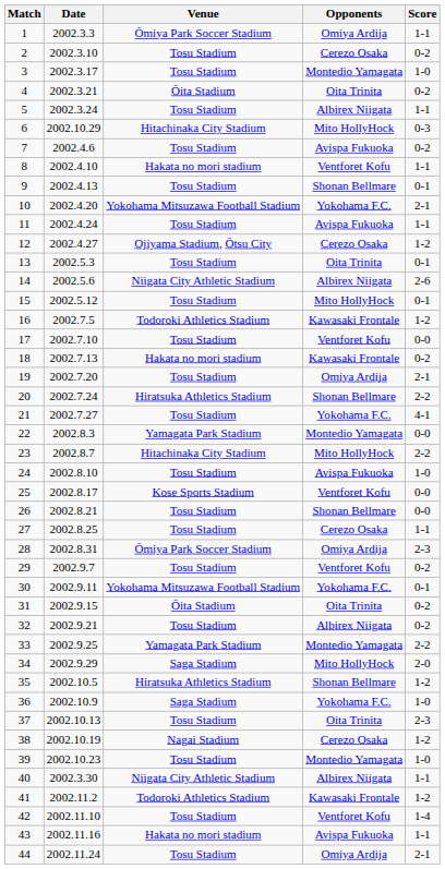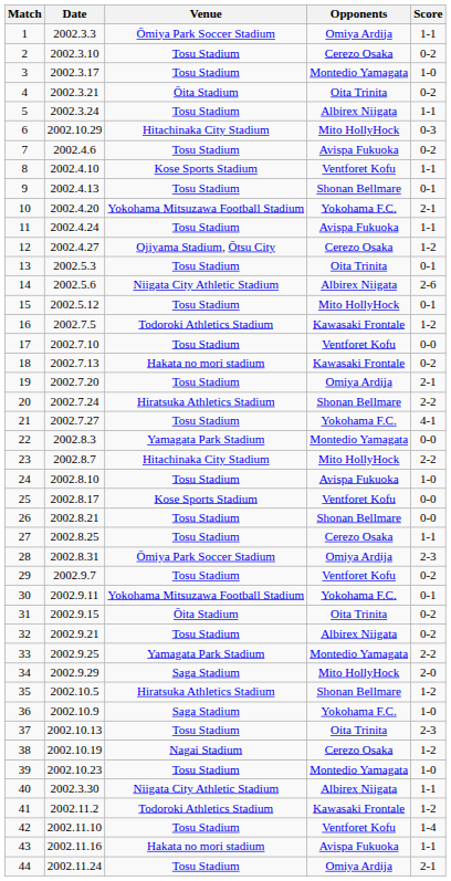8 | Venue: Hakata no mori stadium -> Kose Sports Stadium
